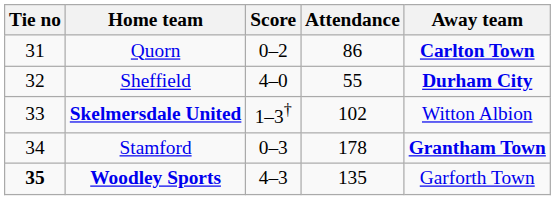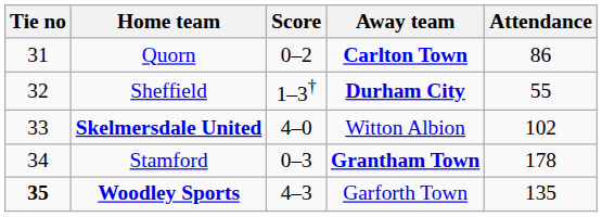columns swapped: Away team <-> Attendance
Sheffield | Score: 4–0 -> 1–3†
Skelmersdale United | Score: 1–3† -> 4–0
